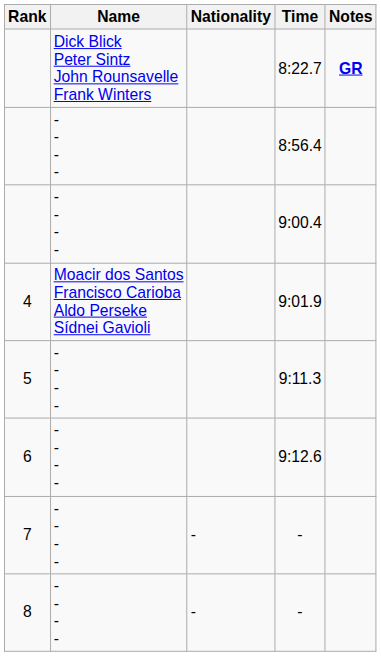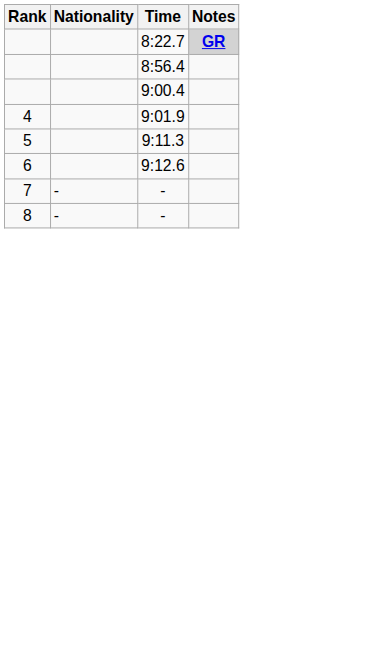- column: Name | Dick Blick Peter Sintz John Rounsavelle Frank Winters | - - - - | - - - - | Moacir dos Santos Francisco Carioba Aldo Perseke Sídnei Gavioli | - - - - | - - - - | - - - - | - - - -
8:22.7 | Notes: no background -> lightgrey background
